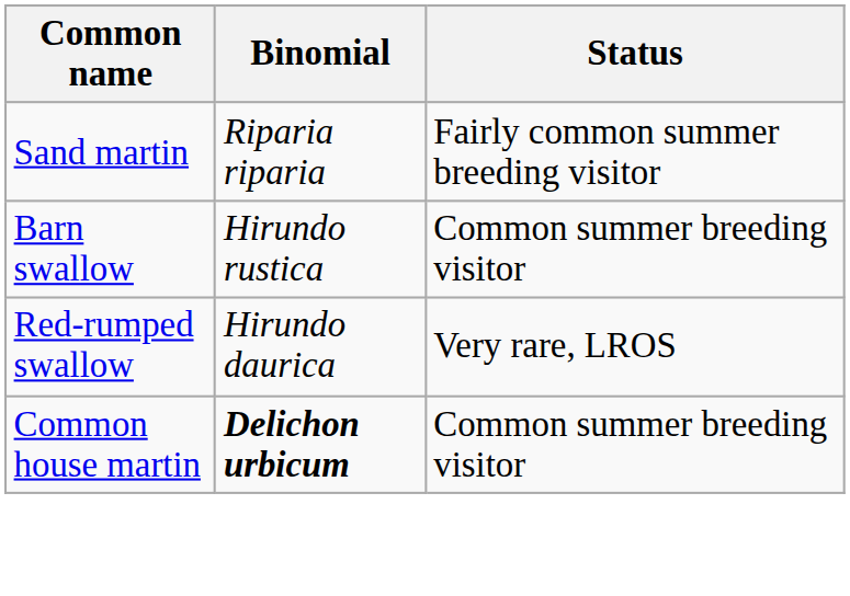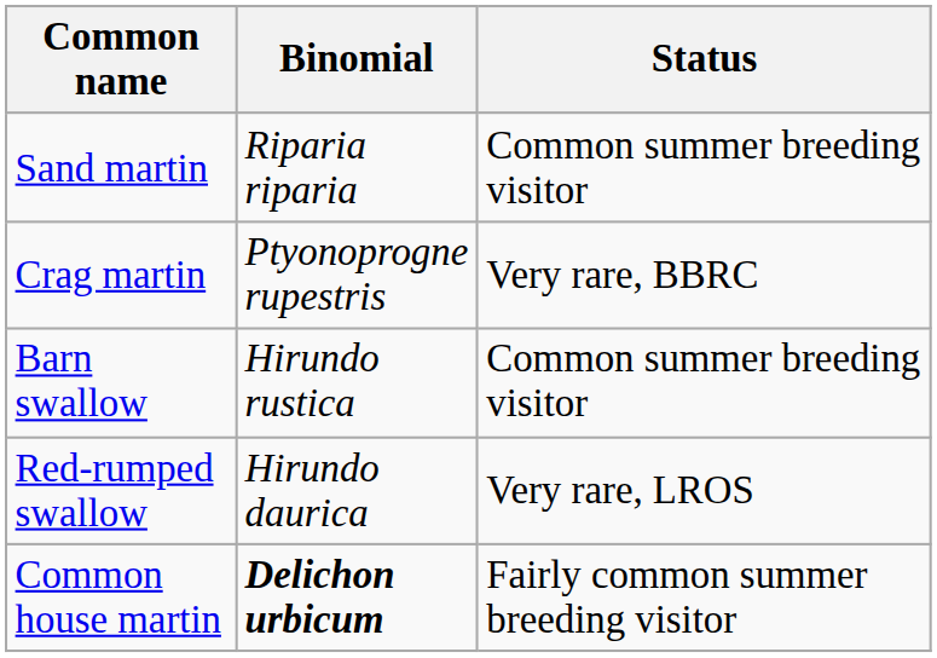Sand martin | Status: Fairly common summer breeding visitor -> Common summer breeding visitor
+ row: Crag martin | Ptyonoprogne rupestris | Very rare, BBRC
Common house martin | Status: Common summer breeding visitor -> Fairly common summer breeding visitor
